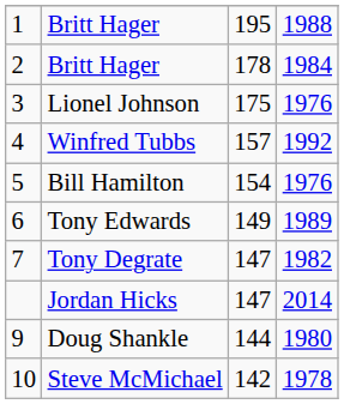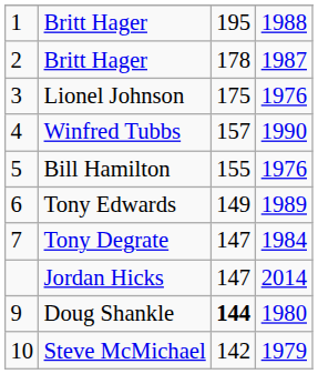2 / Britt Hager | column 4: 1984 -> 1987
Winfred Tubbs | column 4: 1992 -> 1990
Bill Hamilton | column 3: 154 -> 155
Tony Degrate | column 4: 1982 -> 1984
Doug Shankle | column 3: normal -> bold
Steve McMichael | column 4: 1978 -> 1979
